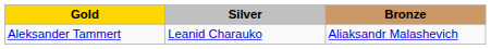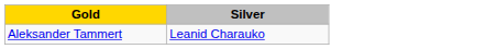- column: Bronze | Aliaksandr Malashevich
